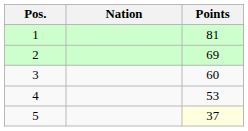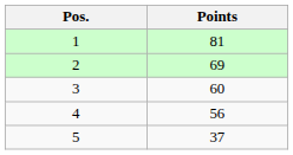- column: Nation
4 | Points: 53 -> 56
5 | Points: lightyellow background -> no background
